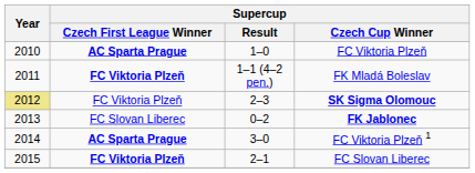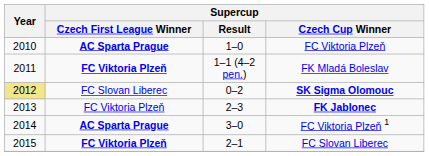SK Sigma Olomouc | Supercup / Czech First League Winner: FC Viktoria Plzeň -> FC Slovan Liberec
SK Sigma Olomouc | Supercup / Result: 2–3 -> 0–2
FK Jablonec | Supercup / Czech First League Winner: FC Slovan Liberec -> FC Viktoria Plzeň
FK Jablonec | Supercup / Result: 0–2 -> 2–3
